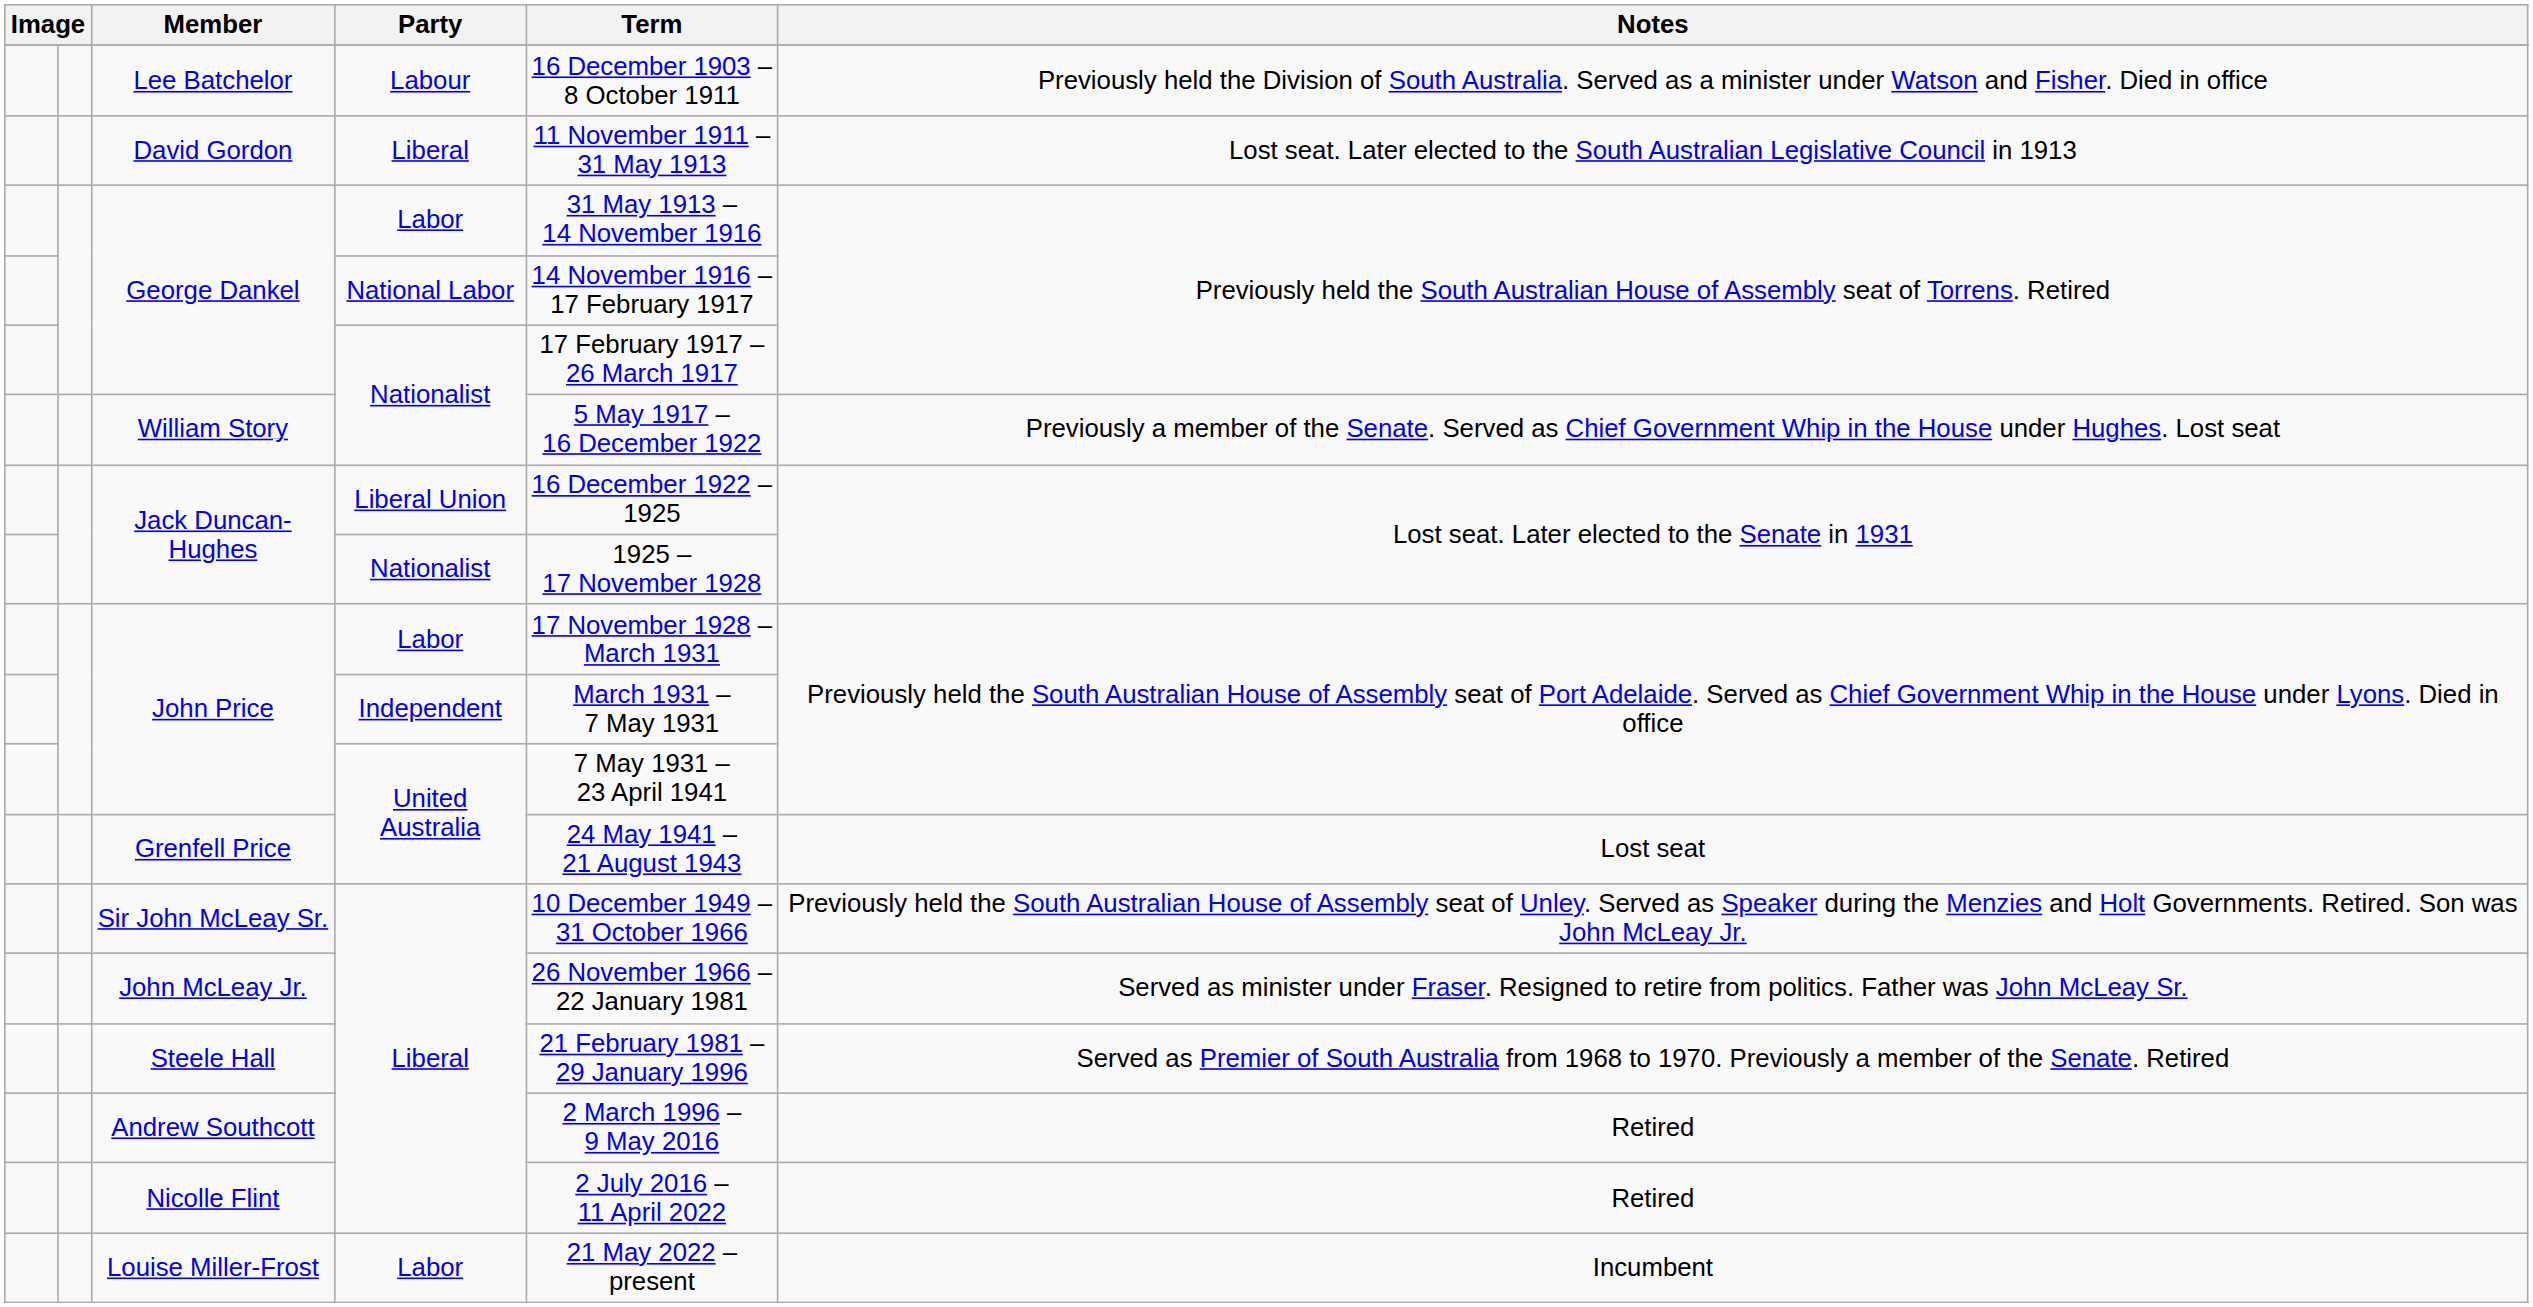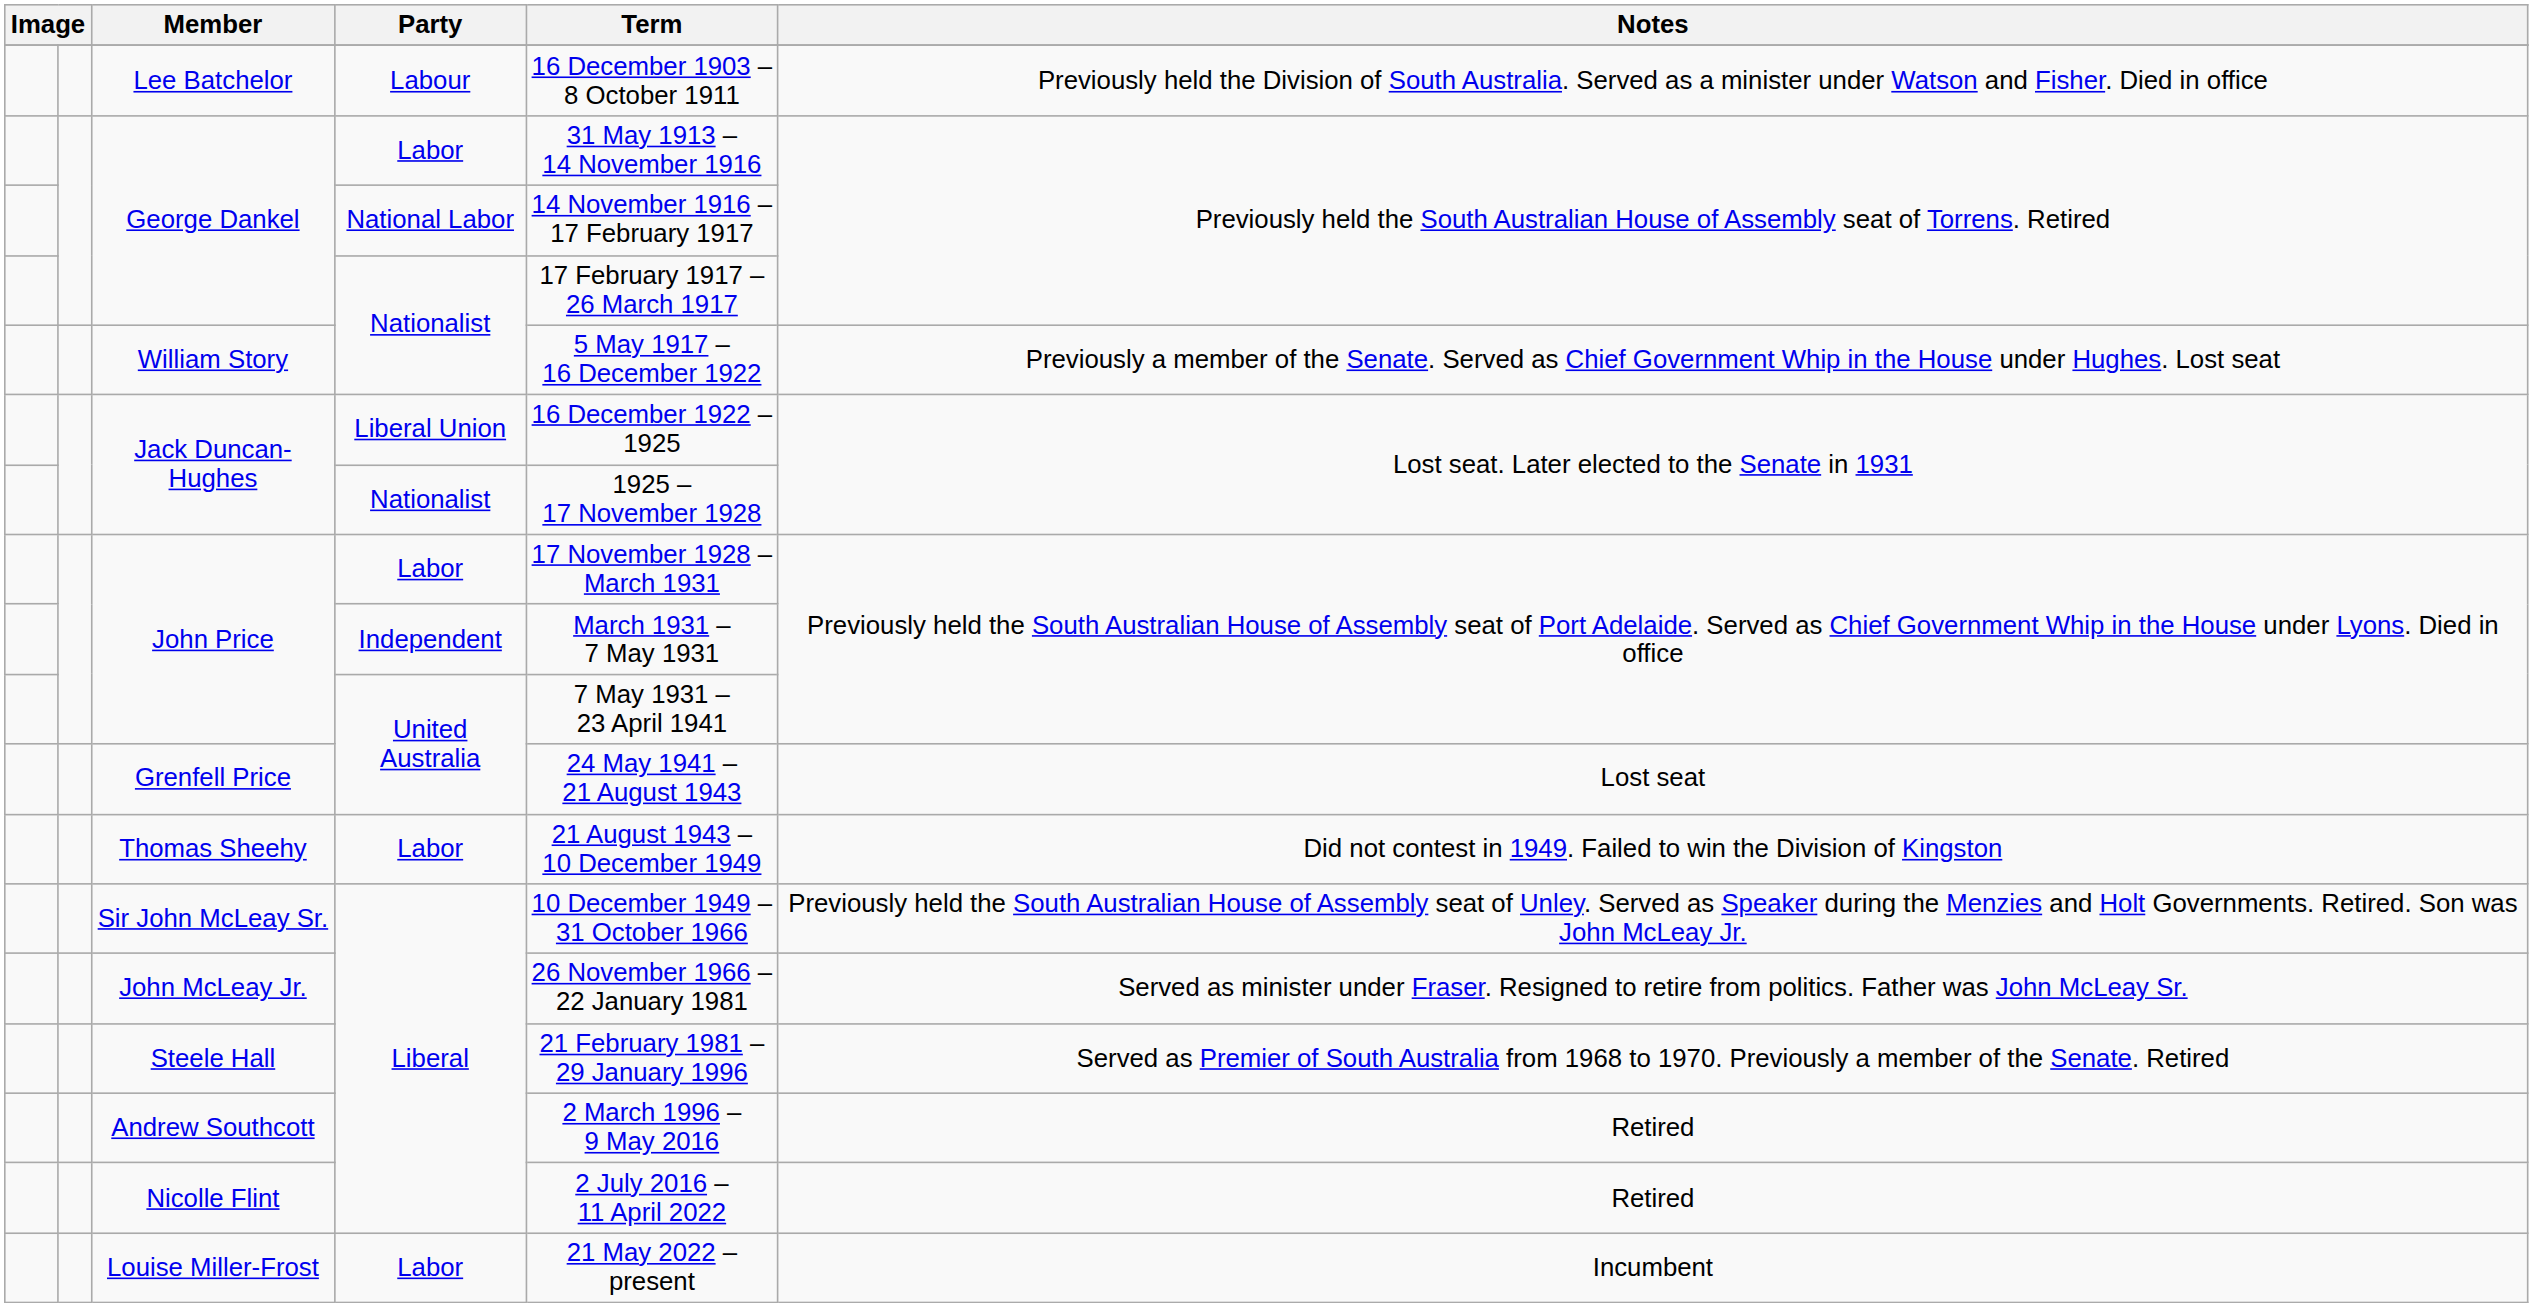- row: David Gordon | Liberal | 11 November 1911 – 31 May 1913 | Lost seat. Later elected to the South Australian Legislative Council in 1913
+ row: Thomas Sheehy | Labor | 21 August 1943 – 10 December 1949 | Did not contest in 1949. Failed to win the Division of Kingston
